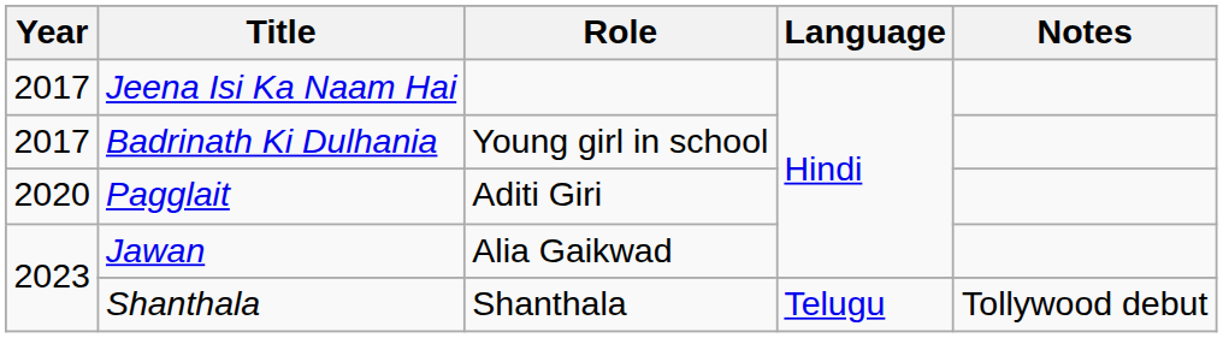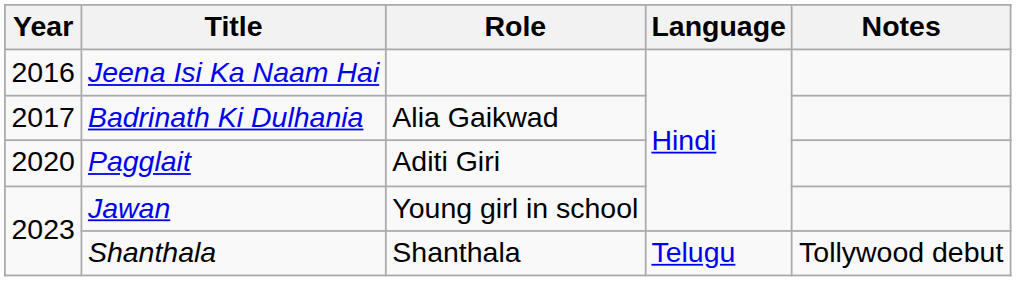Jeena Isi Ka Naam Hai | Year: 2017 -> 2016
Badrinath Ki Dulhania | Role: Young girl in school -> Alia Gaikwad
Jawan | Role: Alia Gaikwad -> Young girl in school
